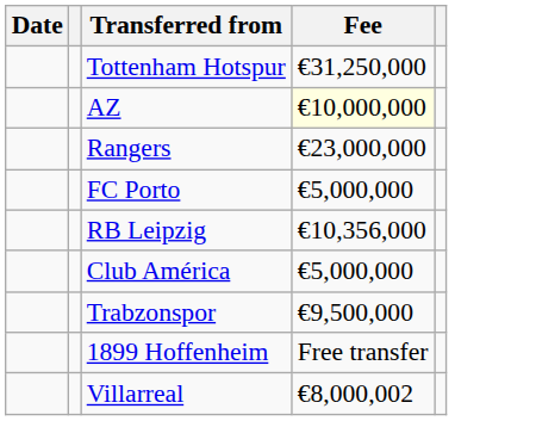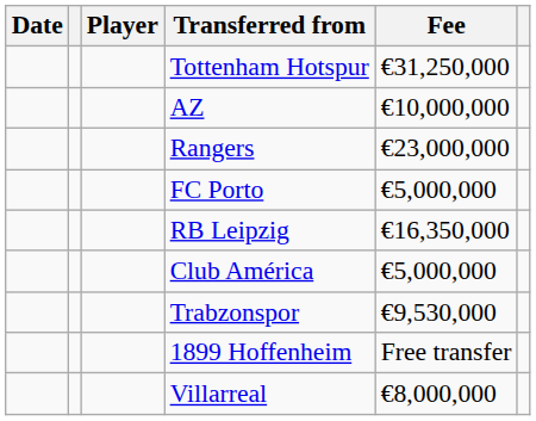+ column: Player
AZ | Fee: lightyellow background -> no background
RB Leipzig | Fee: €10,356,000 -> €16,350,000
Trabzonspor | Fee: €9,500,000 -> €9,530,000
Villarreal | Fee: €8,000,002 -> €8,000,000
